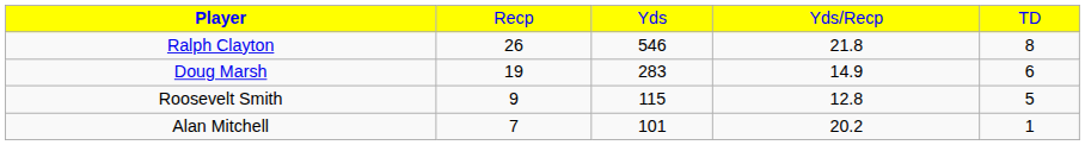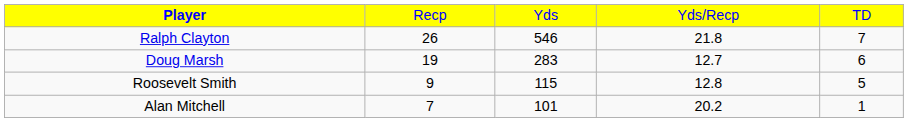Ralph Clayton | column 5: 8 -> 7
Doug Marsh | column 4: 14.9 -> 12.7
